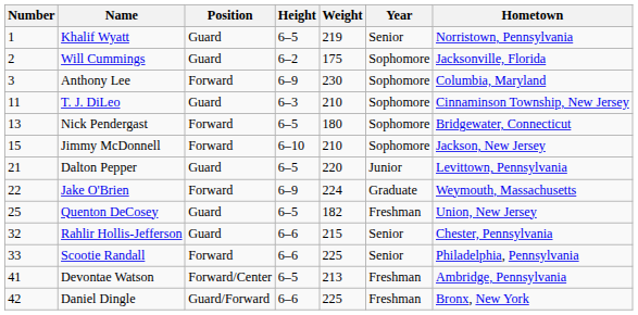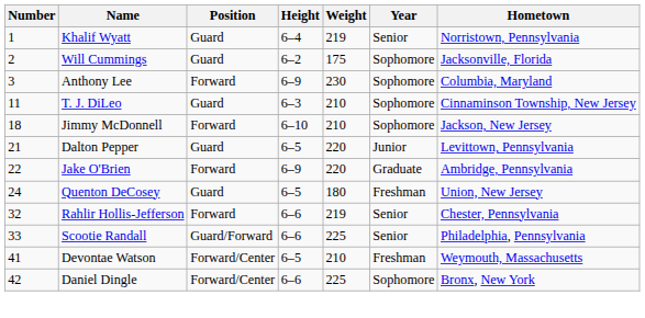Khalif Wyatt | Height: 6–5 -> 6–4
- row: 13 | Nick Pendergast | Forward | 6–5 | 180 | Sophomore | Bridgewater, Connecticut
Jimmy McDonnell | Number: 15 -> 18
Jake O'Brien | Weight: 224 -> 220
Jake O'Brien | Hometown: Weymouth, Massachusetts -> Ambridge, Pennsylvania
Quenton DeCosey | Number: 25 -> 24
Quenton DeCosey | Weight: 182 -> 180
Rahlir Hollis-Jefferson | Position: Guard -> Forward
Rahlir Hollis-Jefferson | Weight: 215 -> 219
Scootie Randall | Position: Forward -> Guard/Forward
Devontae Watson | Weight: 213 -> 210
Devontae Watson | Hometown: Ambridge, Pennsylvania -> Weymouth, Massachusetts
Daniel Dingle | Position: Guard/Forward -> Forward/Center
Daniel Dingle | Year: Freshman -> Sophomore
